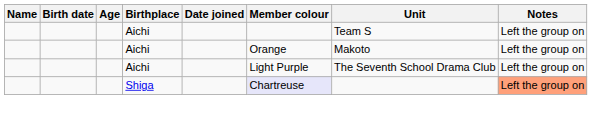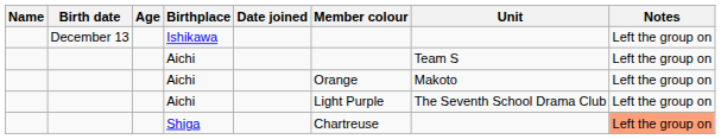+ row: December 13 | Ishikawa | Left the group on
Shiga | Member colour: lavender background -> no background
